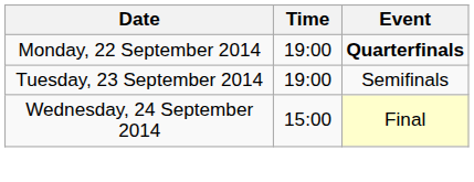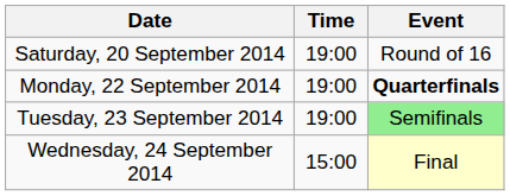+ row: Saturday, 20 September 2014 | 19:00 | Round of 16
Tuesday, 23 September 2014 | Event: no background -> lightgreen background
